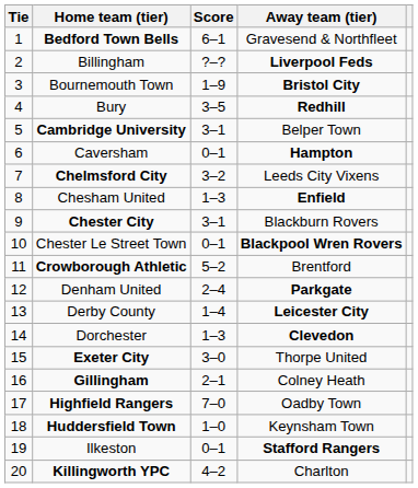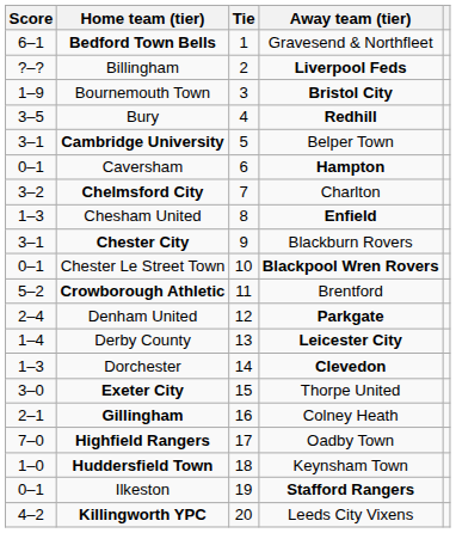columns swapped: Tie <-> Score
Chelmsford City | Away team (tier): Leeds City Vixens -> Charlton
Killingworth YPC | Away team (tier): Charlton -> Leeds City Vixens
